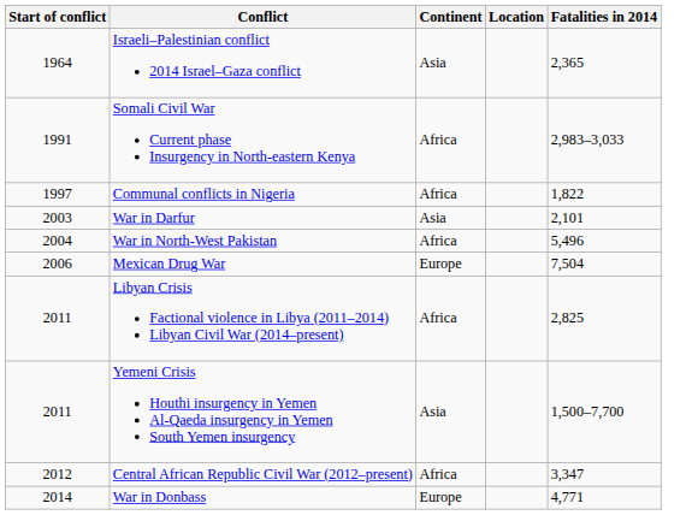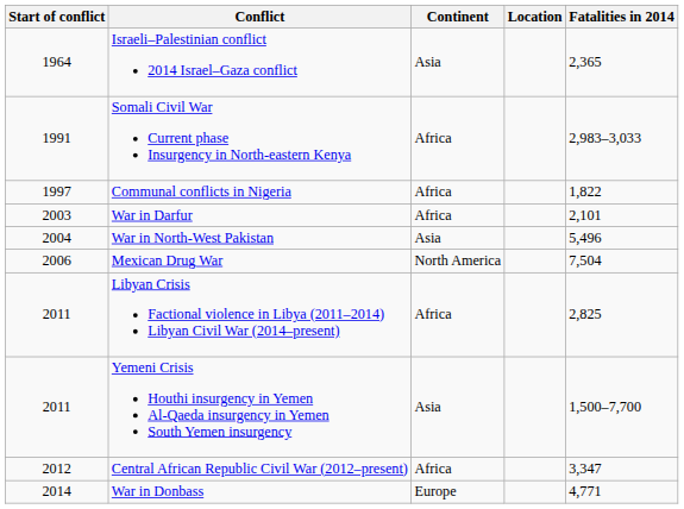War in Darfur | Continent: Asia -> Africa
War in North-West Pakistan | Continent: Africa -> Asia
Mexican Drug War | Continent: Europe -> North America
